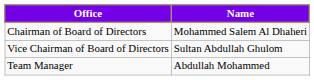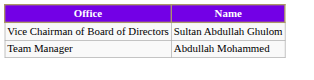- row: Chairman of Board of Directors | Mohammed Salem Al Dhaheri
